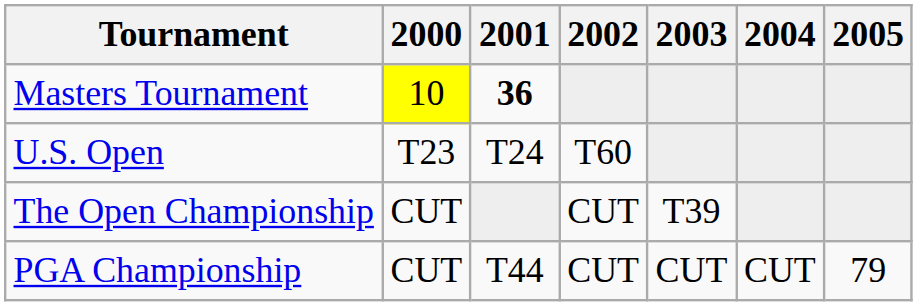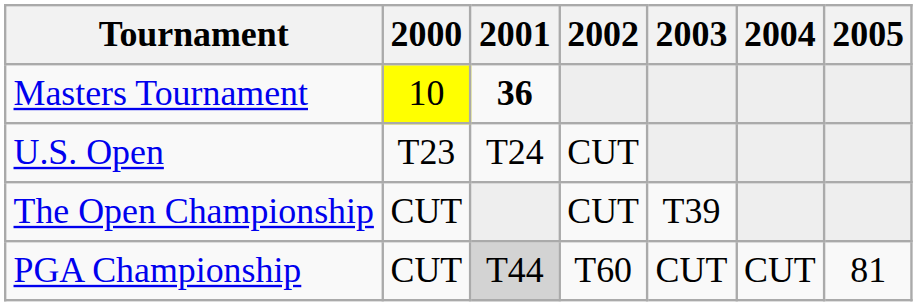U.S. Open | 2002: T60 -> CUT
PGA Championship | 2001: no background -> lightgrey background
PGA Championship | 2002: CUT -> T60
PGA Championship | 2005: 79 -> 81
